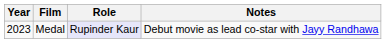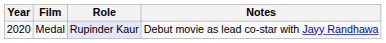Medal | Year: 2023 -> 2020
